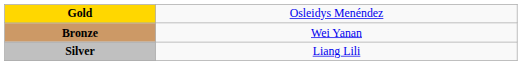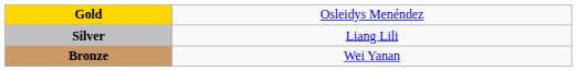rows swapped: Silver <-> Bronze
